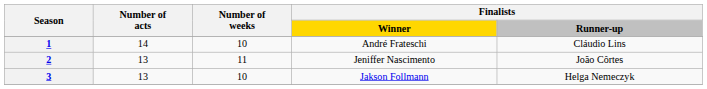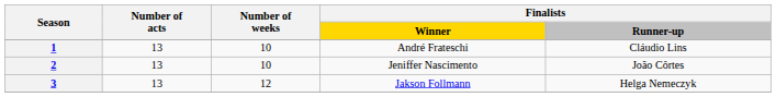André Frateschi | Number of acts: 14 -> 13
Jeniffer Nascimento | Number of weeks: 11 -> 10
Jakson Follmann | Number of weeks: 10 -> 12
